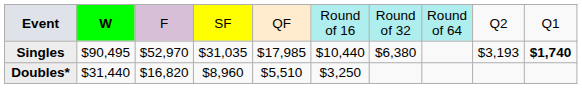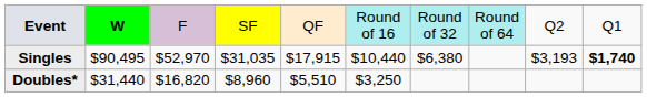Singles | column 5: $17,985 -> $17,915
